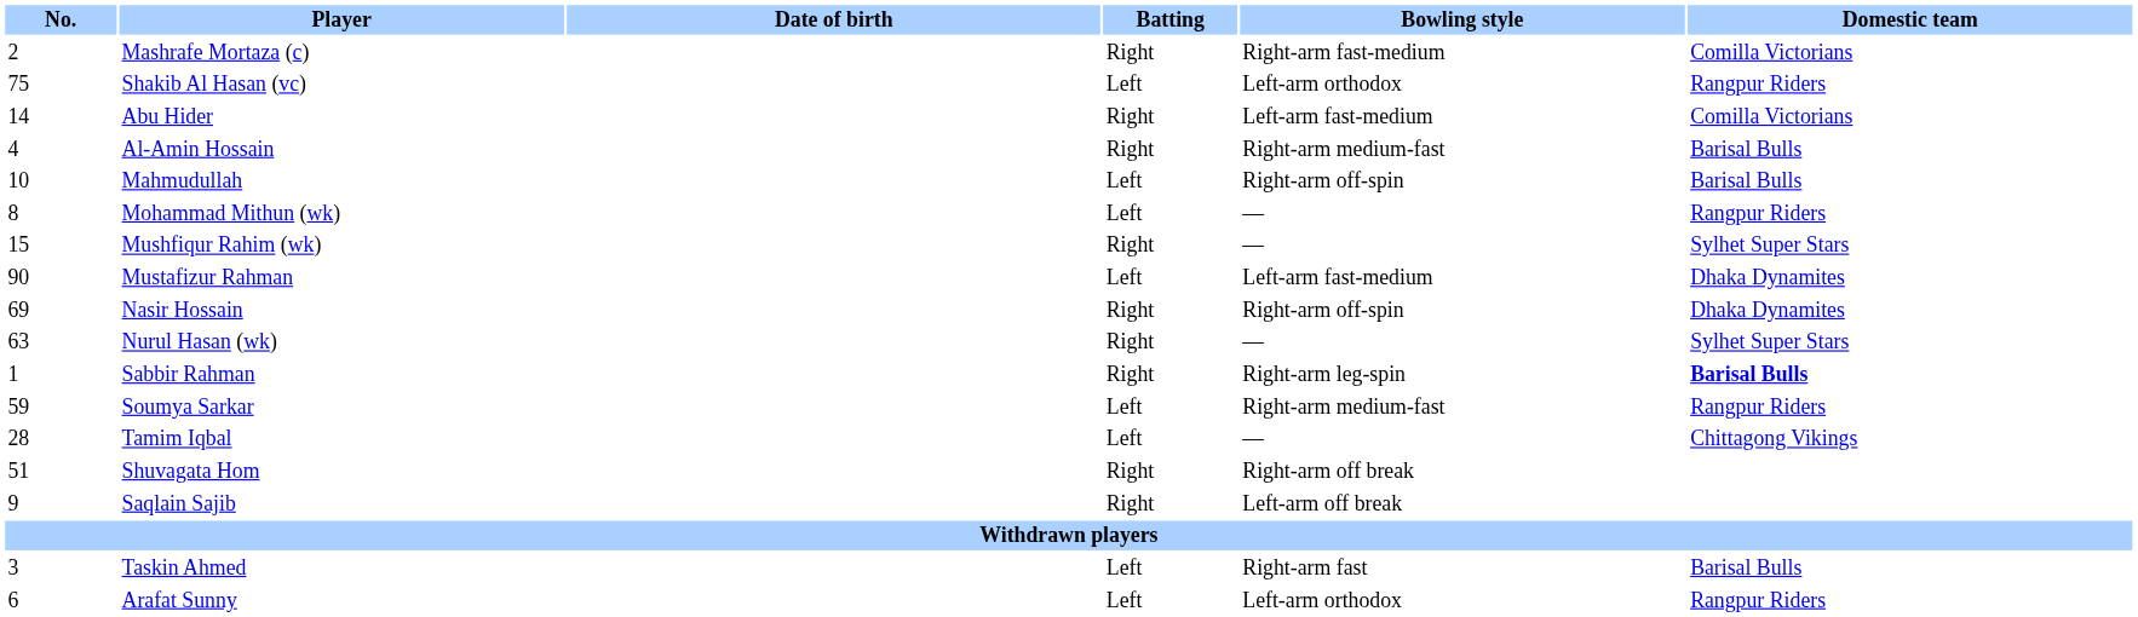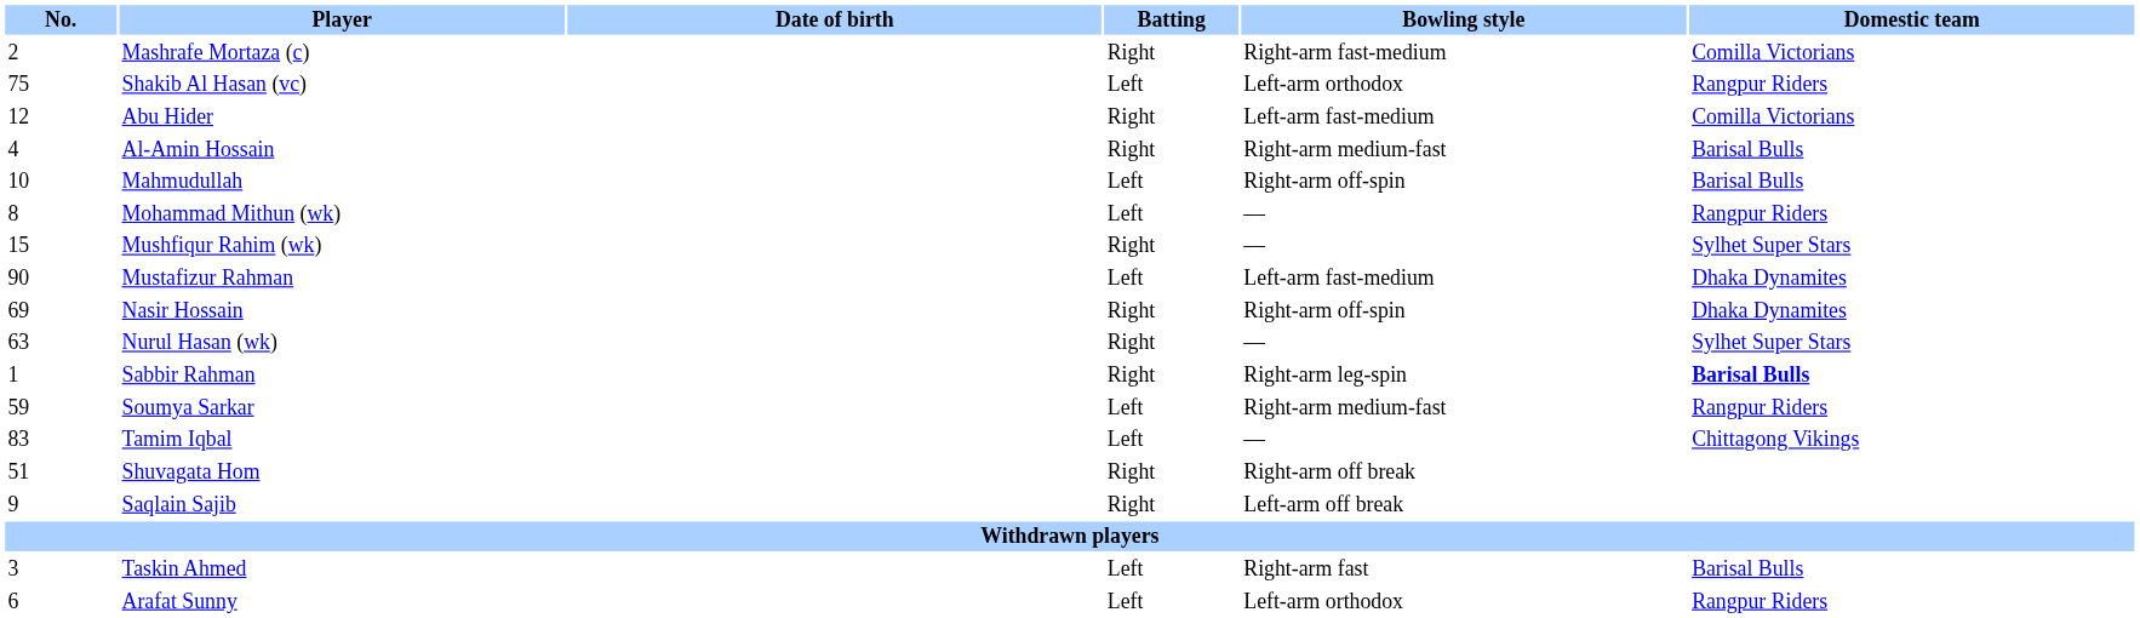Abu Hider | No.: 14 -> 12
Tamim Iqbal | No.: 28 -> 83
